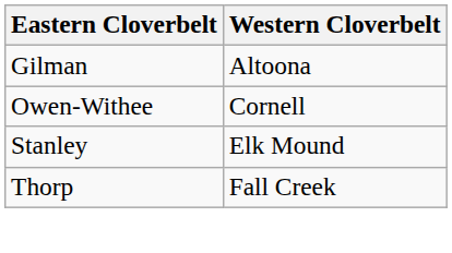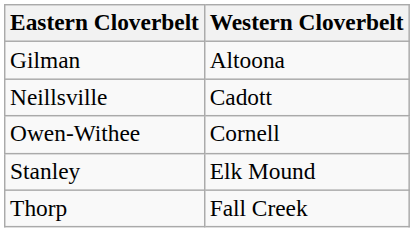+ row: Neillsville | Cadott
